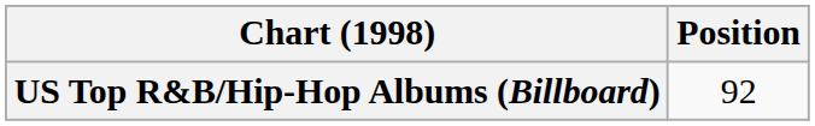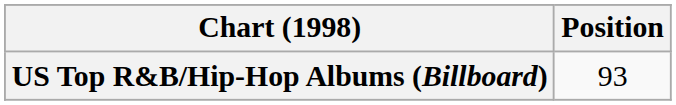US Top R&B/Hip-Hop Albums (Billboard) | Position: 92 -> 93
